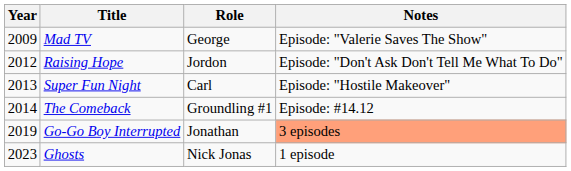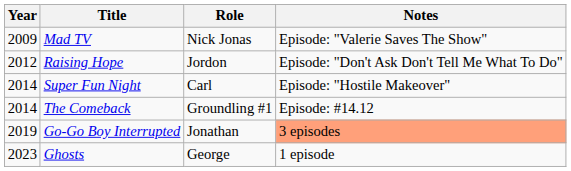Mad TV | Role: George -> Nick Jonas
Super Fun Night | Year: 2013 -> 2014
Ghosts | Role: Nick Jonas -> George
